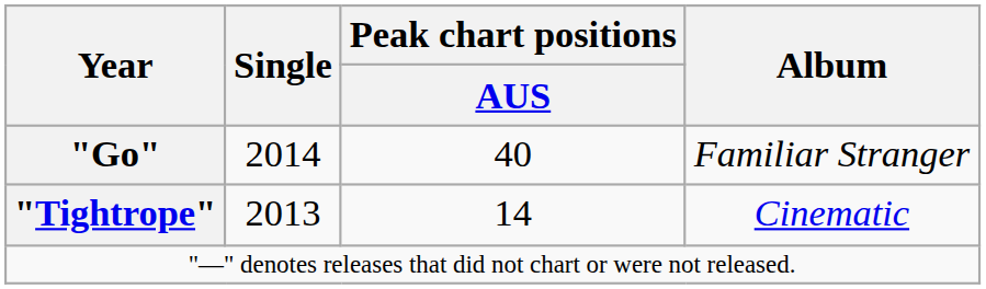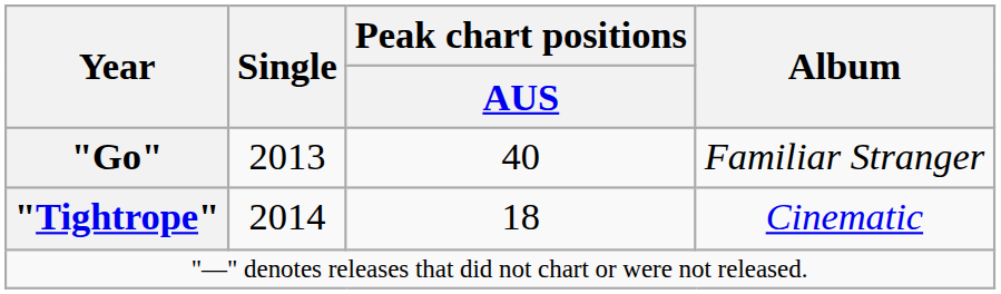"Go" | Single: 2014 -> 2013
"Tightrope" | Single: 2013 -> 2014
"Tightrope" | Peak chart positions / AUS: 14 -> 18
